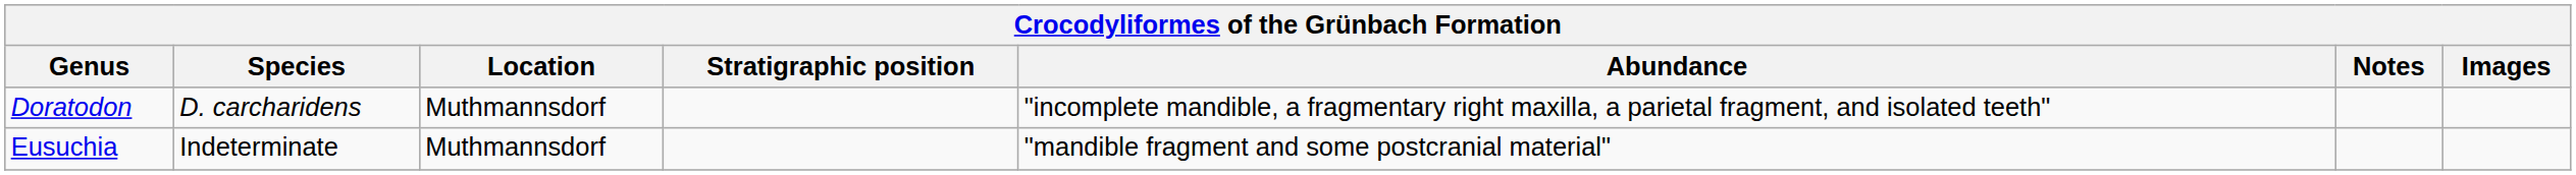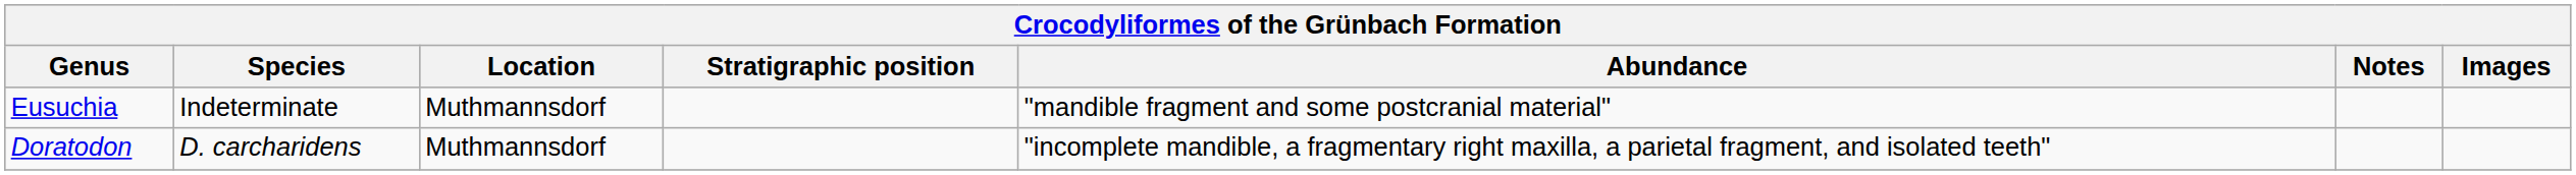rows swapped: Doratodon <-> Eusuchia
